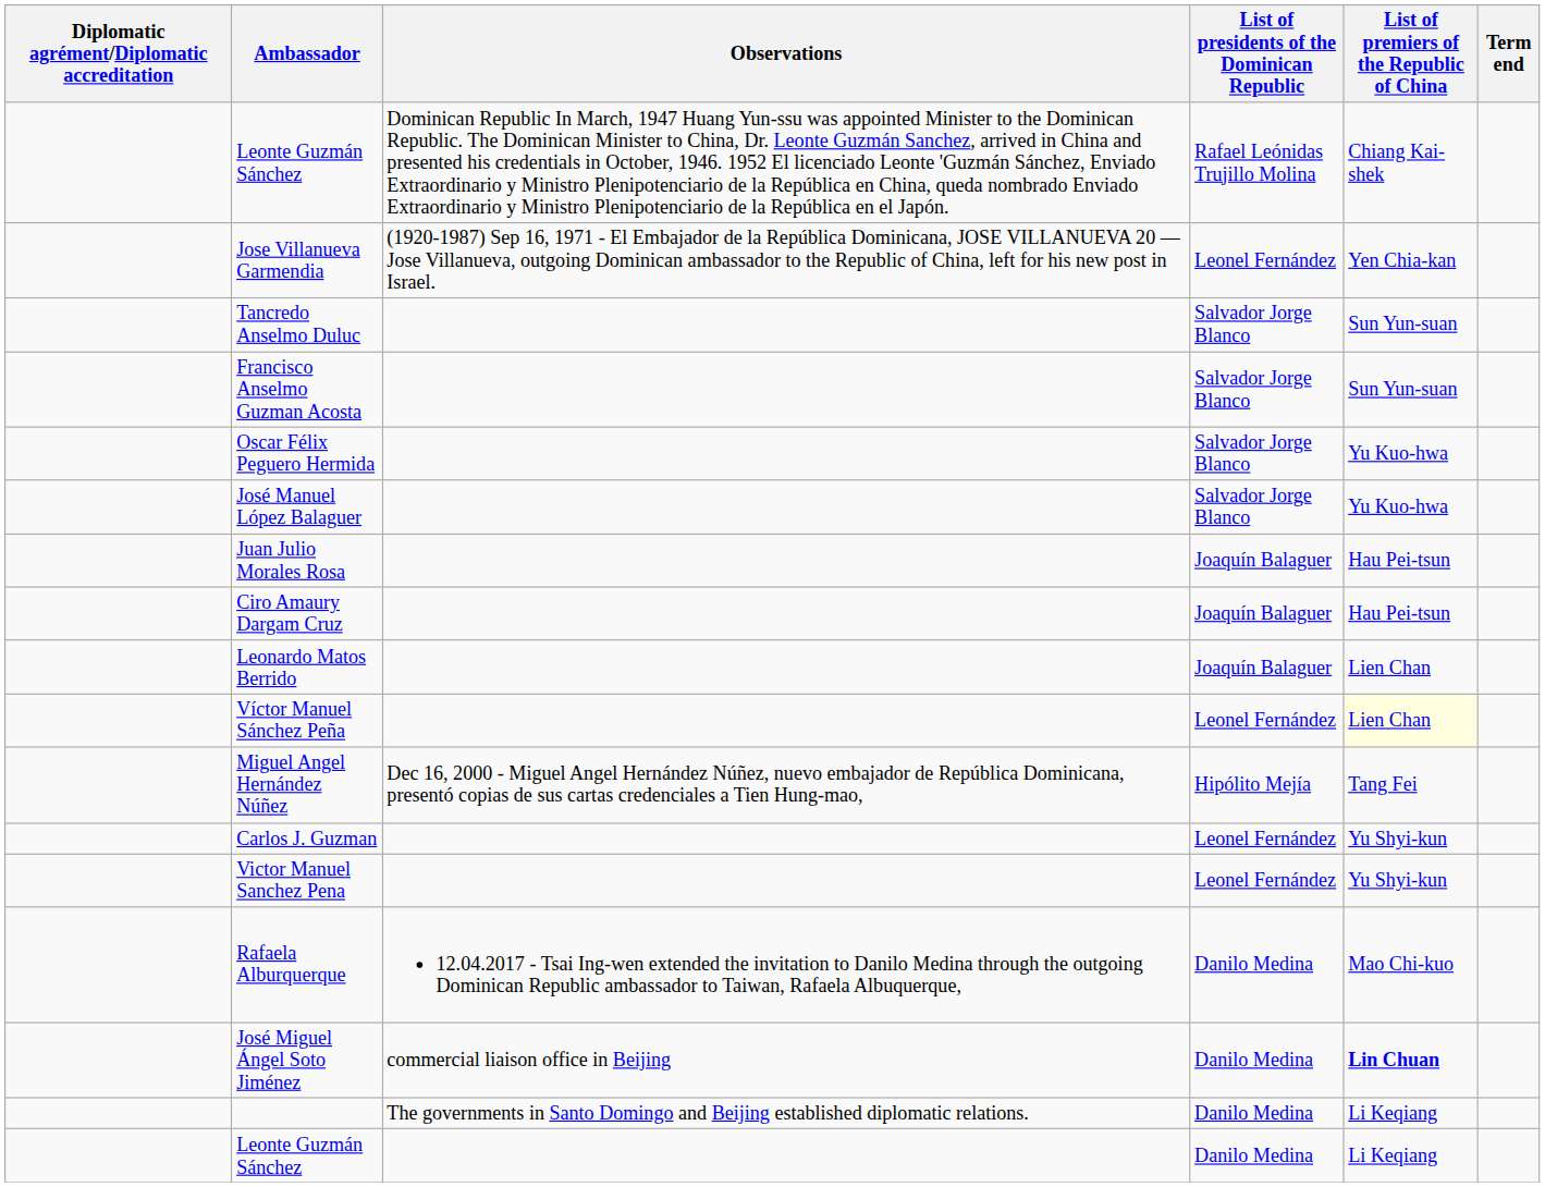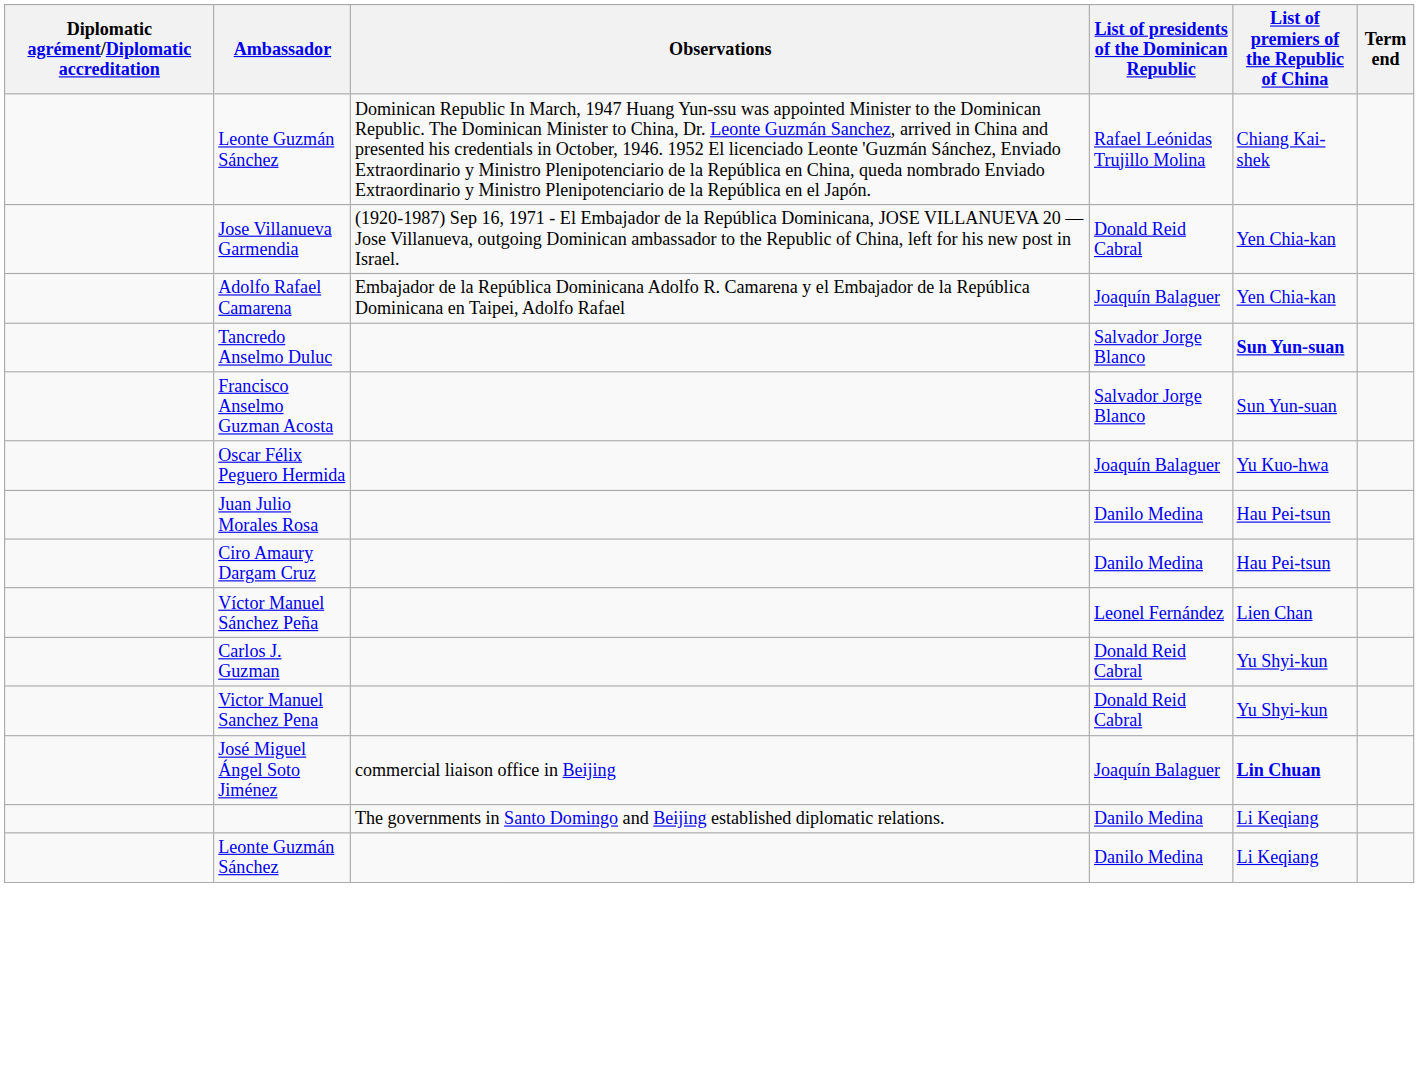Jose Villanueva Garmendia | List of presidents of the Dominican Republic: Leonel Fernández -> Donald Reid Cabral
+ row: Adolfo Rafael Camarena | Embajador de la República Dominicana Adolfo R. Camarena y el Embajador de la República Dominicana en Taipei, Adolfo Rafael | Joaquín Balaguer | Yen Chia-kan
Tancredo Anselmo Duluc | List of premiers of the Republic of China: normal -> bold
Oscar Félix Peguero Hermida | List of presidents of the Dominican Republic: Salvador Jorge Blanco -> Joaquín Balaguer
- row: José Manuel López Balaguer | Salvador Jorge Blanco | Yu Kuo-hwa
Juan Julio Morales Rosa | List of presidents of the Dominican Republic: Joaquín Balaguer -> Danilo Medina
Ciro Amaury Dargam Cruz | List of presidents of the Dominican Republic: Joaquín Balaguer -> Danilo Medina
- row: Leonardo Matos Berrido | Joaquín Balaguer | Lien Chan
Víctor Manuel Sánchez Peña | List of premiers of the Republic of China: lightyellow background -> no background
- row: Miguel Angel Hernández Núñez | Dec 16, 2000 - Miguel Angel Hernández Núñez, nuevo embajador de República Dominicana, presentó copias de sus cartas credenciales a Tien Hung-mao, | Hipólito Mejía | Tang Fei
Carlos J. Guzman | List of presidents of the Dominican Republic: Leonel Fernández -> Donald Reid Cabral
Victor Manuel Sanchez Pena | List of presidents of the Dominican Republic: Leonel Fernández -> Donald Reid Cabral
- row: Rafaela Alburquerque | 12.04.2017 - Tsai Ing-wen extended the invitation to Danilo Medina through the outgoing Dominican Republic ambassador to Taiwan, Rafaela Albuquerque, | Danilo Medina | Mao Chi-kuo
José Miguel Ángel Soto Jiménez | List of presidents of the Dominican Republic: Danilo Medina -> Joaquín Balaguer
